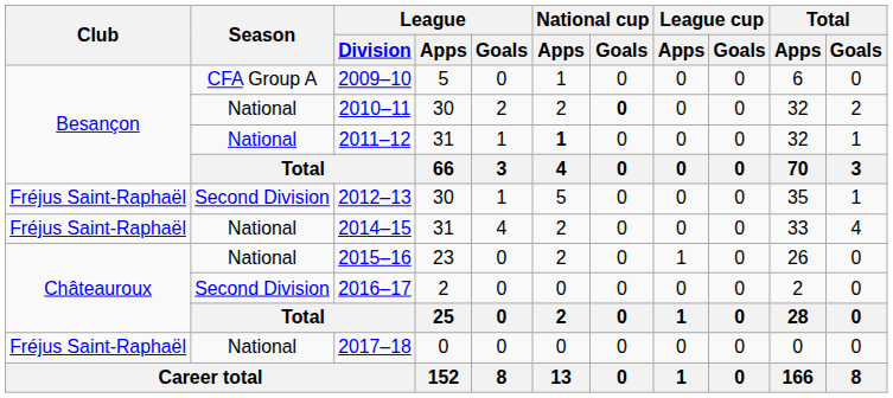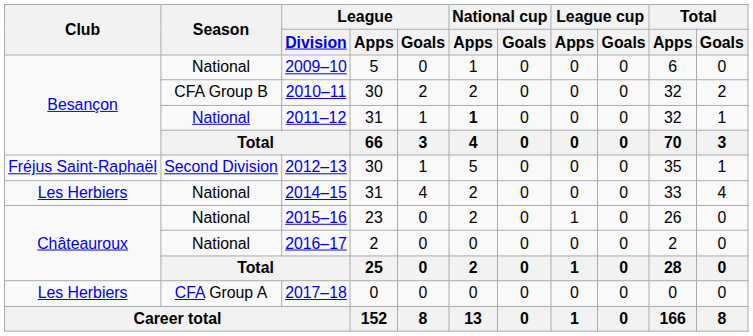2009–10 | Season: CFA Group A -> National
2010–11 | Season: National -> CFA Group B
2010–11 | National cup / Goals: bold -> normal
2014–15 | Club: Fréjus Saint-Raphaël -> Les Herbiers
2016–17 | Season: Second Division -> National
2017–18 | Club: Fréjus Saint-Raphaël -> Les Herbiers
2017–18 | Season: National -> CFA Group A
